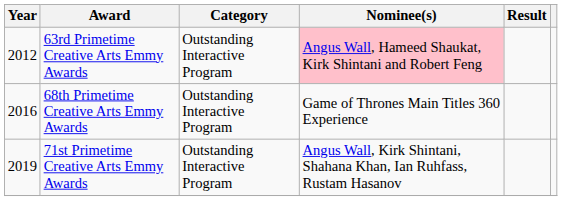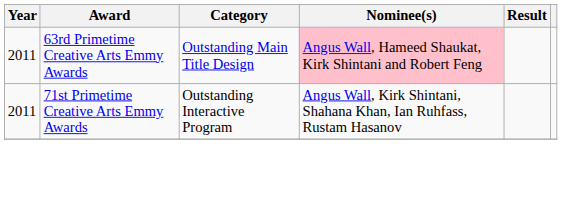63rd Primetime Creative Arts Emmy Awards | Year: 2012 -> 2011
63rd Primetime Creative Arts Emmy Awards | Category: Outstanding Interactive Program -> Outstanding Main Title Design
- row: 2016 | 68th Primetime Creative Arts Emmy Awards | Outstanding Interactive Program | Game of Thrones Main Titles 360 Experience
71st Primetime Creative Arts Emmy Awards | Year: 2019 -> 2011
